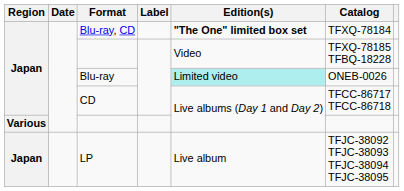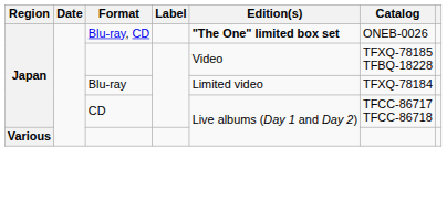Blu-ray, CD | Catalog: TFXQ-78184 -> ONEB-0026
Blu-ray | Edition(s): paleturquoise background -> no background
Blu-ray | Catalog: ONEB-0026 -> TFXQ-78184
- row: Japan | LP | Live album | TFJC-38092 TFJC-38093 TFJC-38094 TFJC-38095
